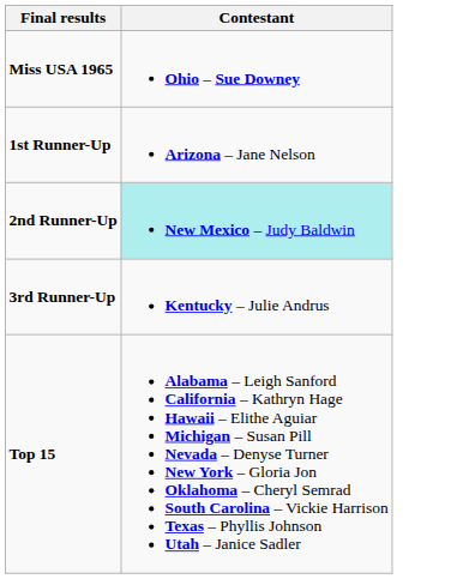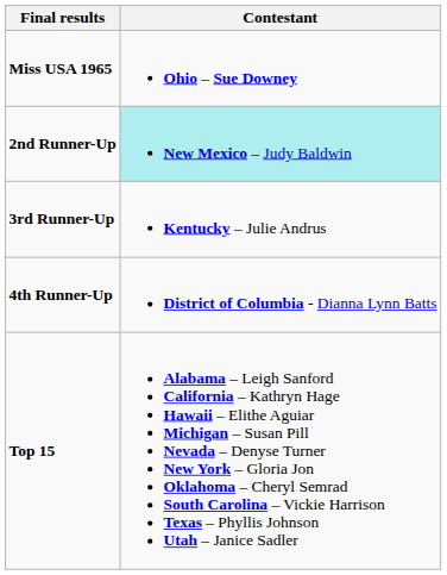- row: 1st Runner-Up | Arizona – Jane Nelson
+ row: 4th Runner-Up | District of Columbia - Dianna Lynn Batts
